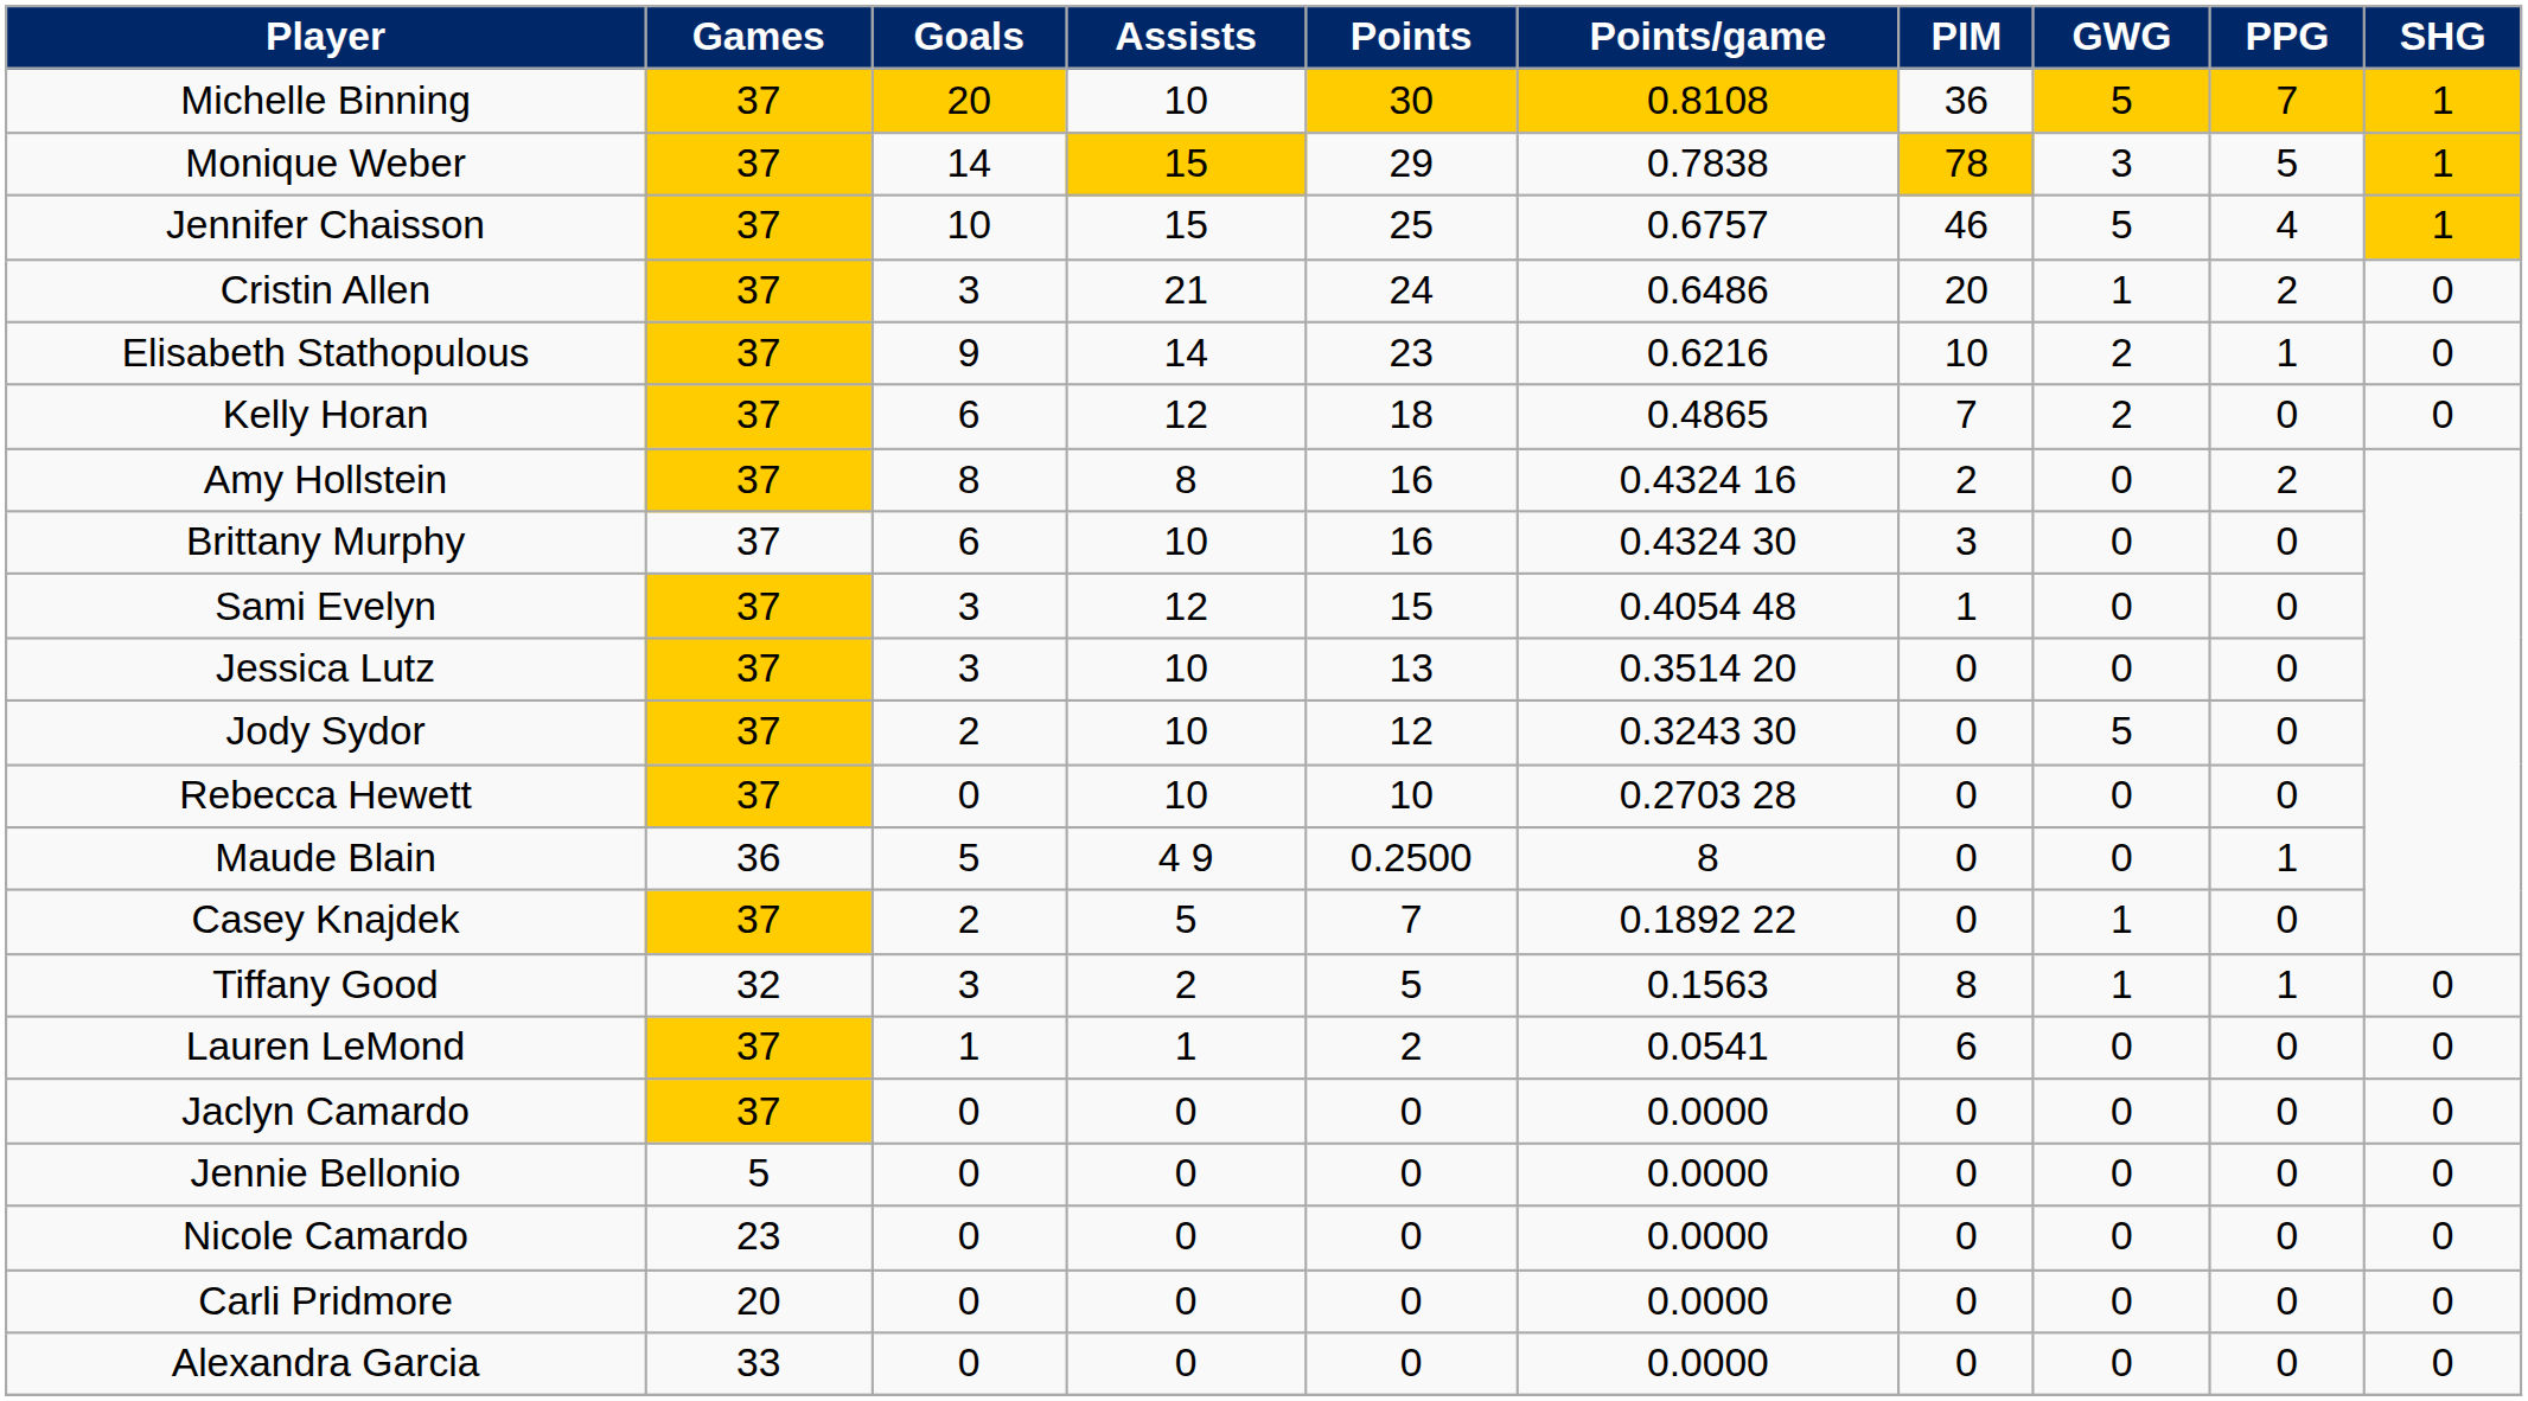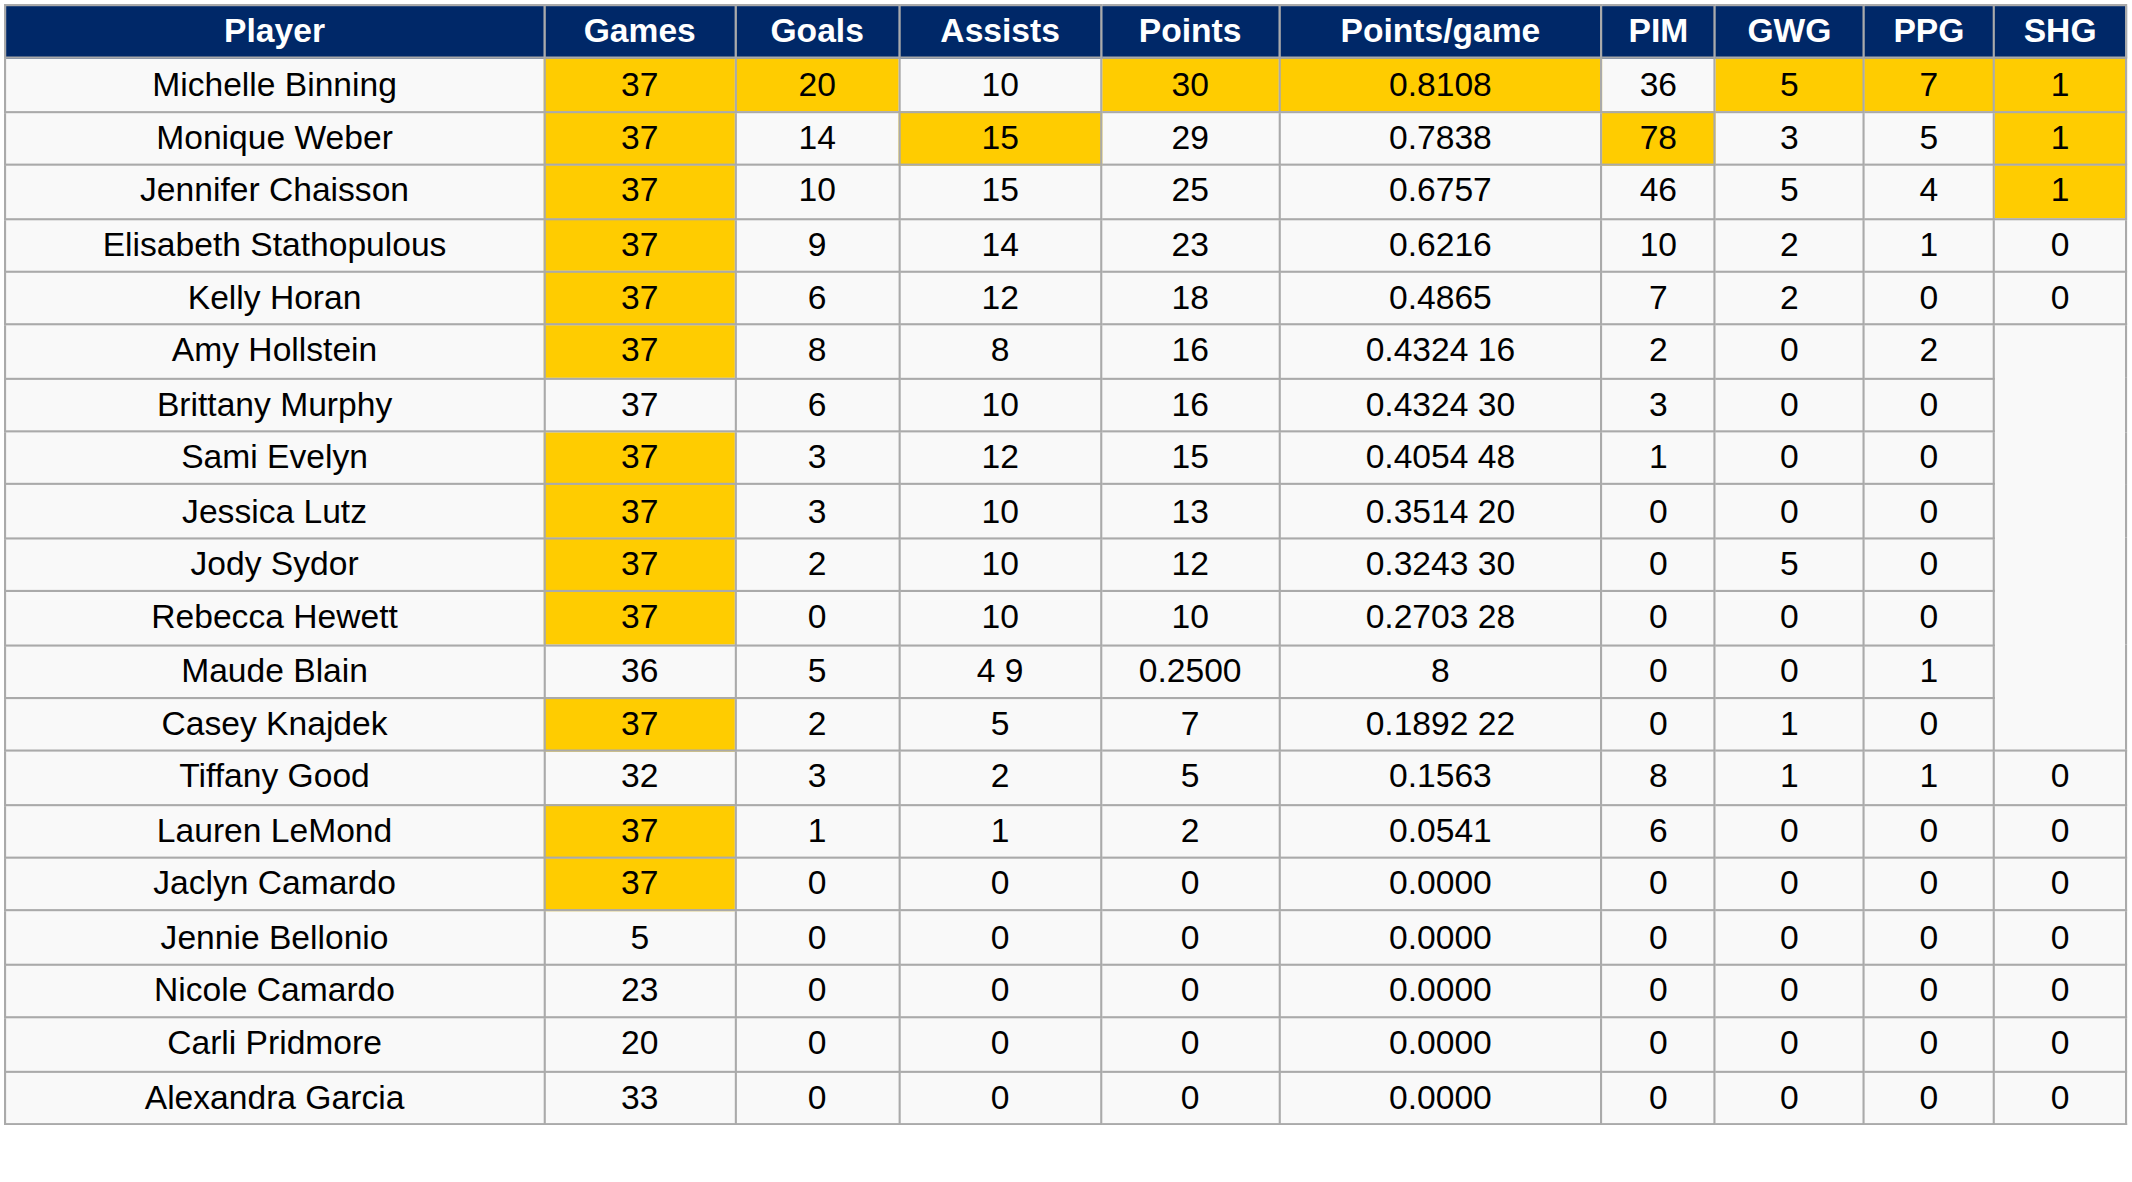- row: Cristin Allen | 37 | 3 | 21 | 24 | 0.6486 | 20 | 1 | 2 | 0
